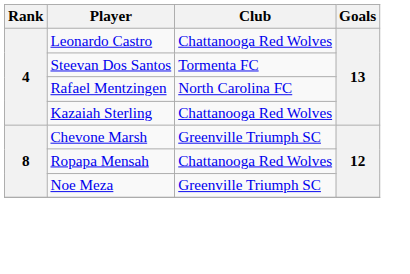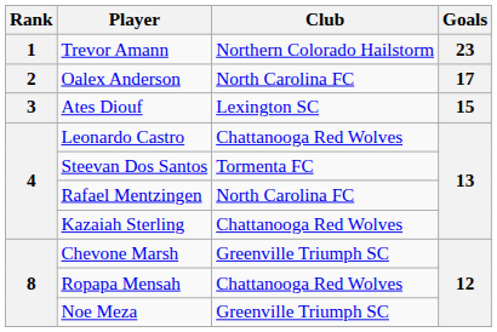+ row: 1 | Trevor Amann | Northern Colorado Hailstorm | 23
+ row: 2 | Oalex Anderson | North Carolina FC | 17
+ row: 3 | Ates Diouf | Lexington SC | 15
